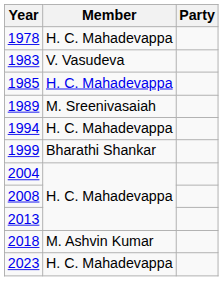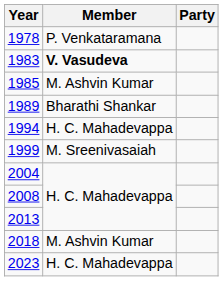1978 | Member: H. C. Mahadevappa -> P. Venkataramana
1983 | Member: normal -> bold
1985 | Member: H. C. Mahadevappa -> M. Ashvin Kumar
1989 | Member: M. Sreenivasaiah -> Bharathi Shankar
1999 | Member: Bharathi Shankar -> M. Sreenivasaiah
